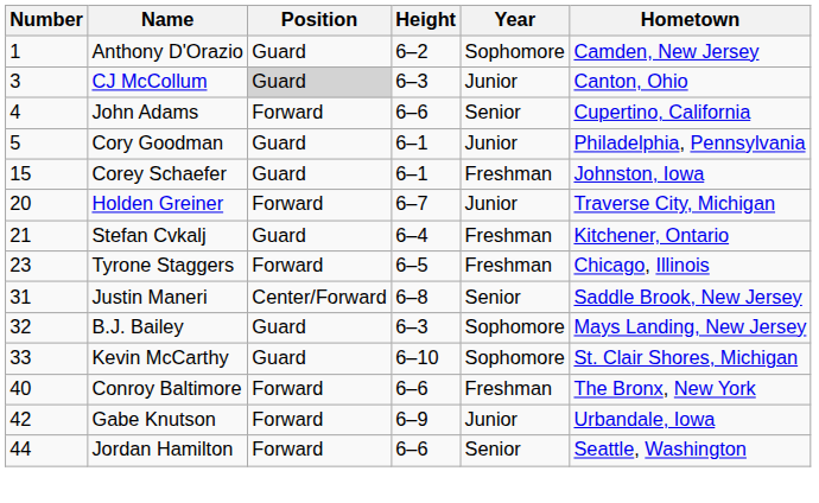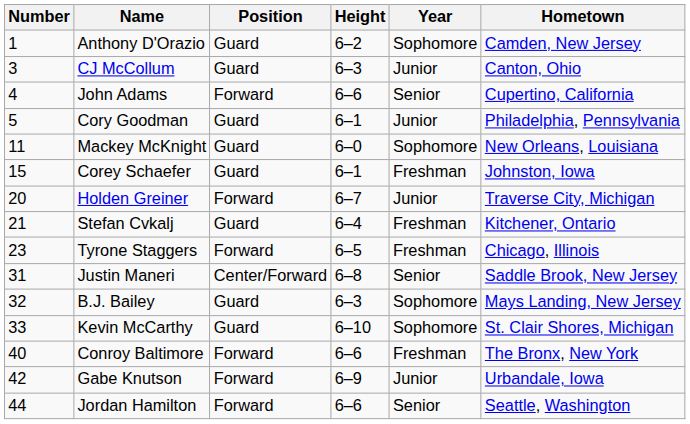CJ McCollum | Position: lightgrey background -> no background
+ row: 11 | Mackey McKnight | Guard | 6–0 | Sophomore | New Orleans, Louisiana
